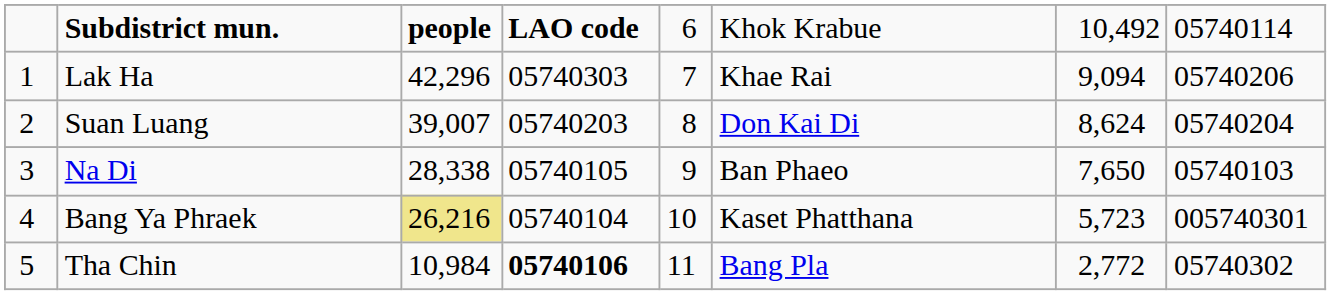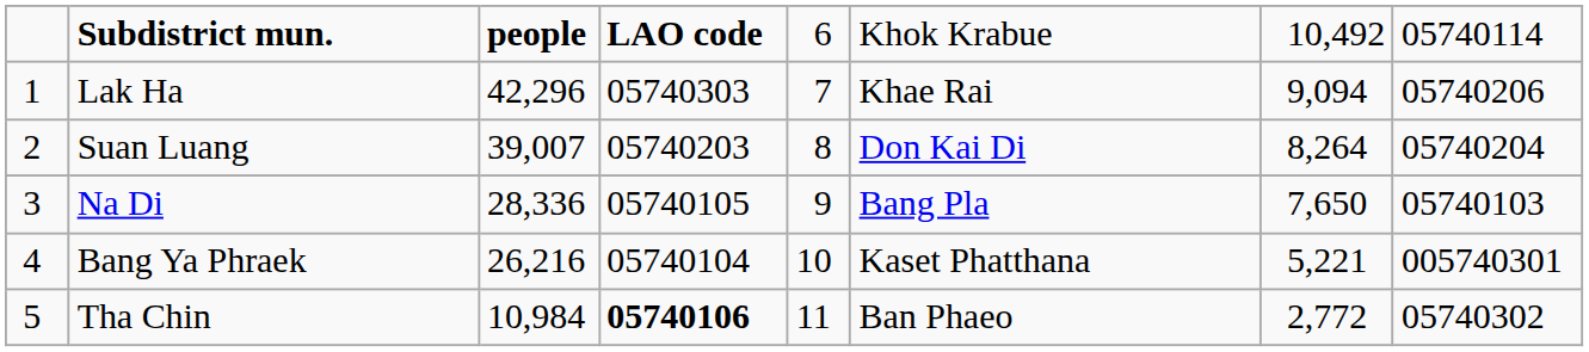Suan Luang | column 7: 8,624 -> 8,264
Na Di | column 3: 28,338 -> 28,336
Na Di | column 6: Ban Phaeo -> Bang Pla
Bang Ya Phraek | column 3: khaki background -> no background
Bang Ya Phraek | column 7: 5,723 -> 5,221
Tha Chin | column 6: Bang Pla -> Ban Phaeo
